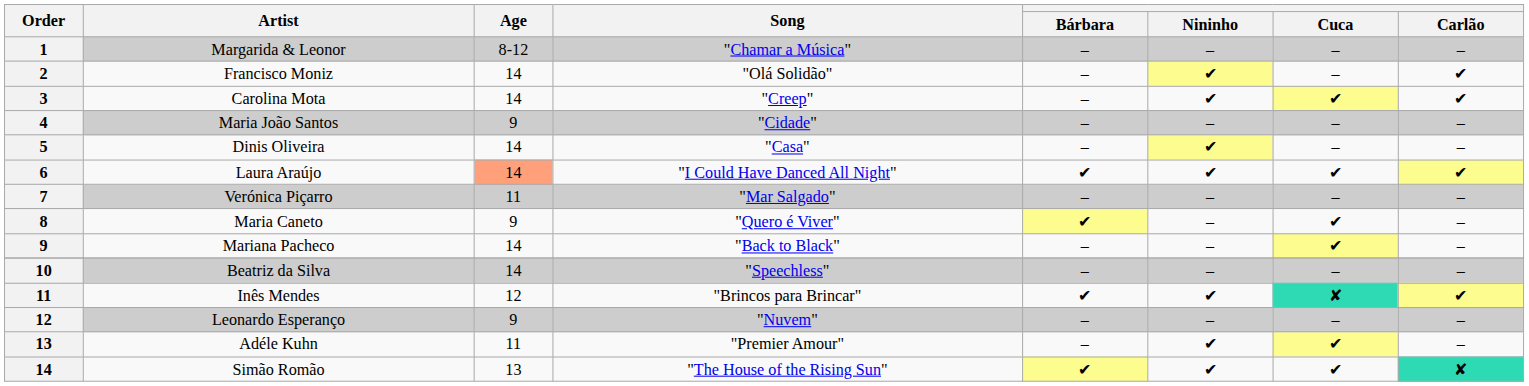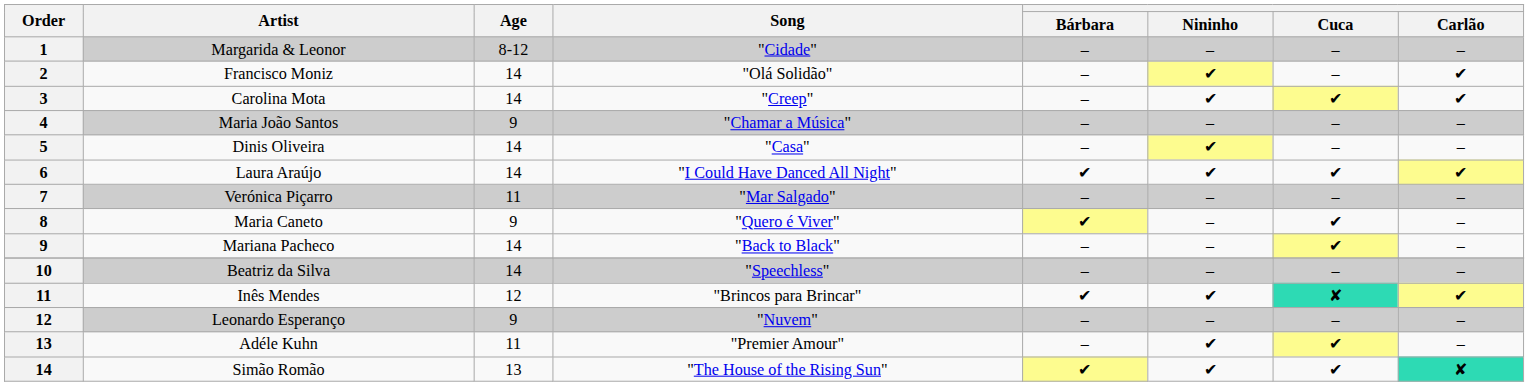Margarida & Leonor | Song: "Chamar a Música" -> "Cidade"
Maria João Santos | Song: "Cidade" -> "Chamar a Música"
Laura Araújo | Age: lightsalmon background -> no background
